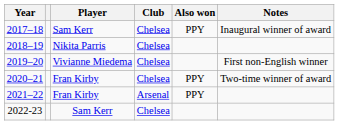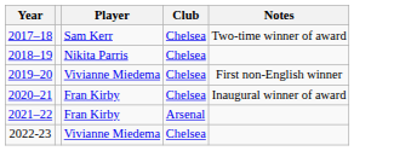- column: Also won | PPY | PPY | PPY
2017–18 | Notes: Inaugural winner of award -> Two-time winner of award
2020–21 | Notes: Two-time winner of award -> Inaugural winner of award
2022-23 | Player: Sam Kerr -> Vivianne Miedema
